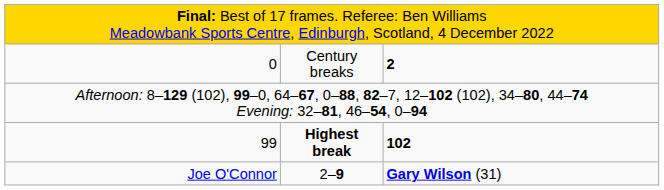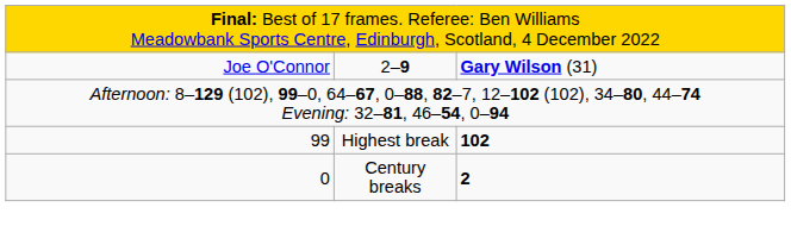rows swapped: Joe O'Connor <-> 0
99 | column 2: bold -> normal
